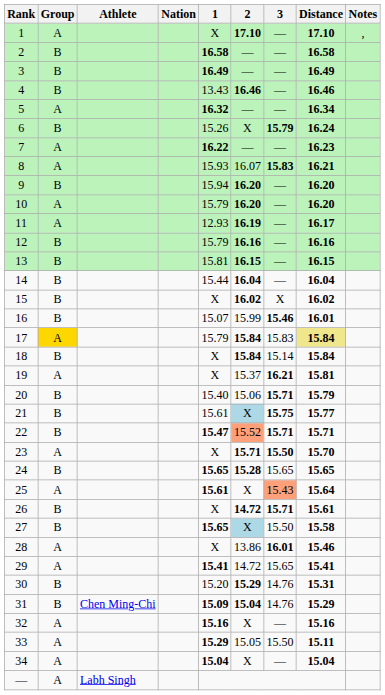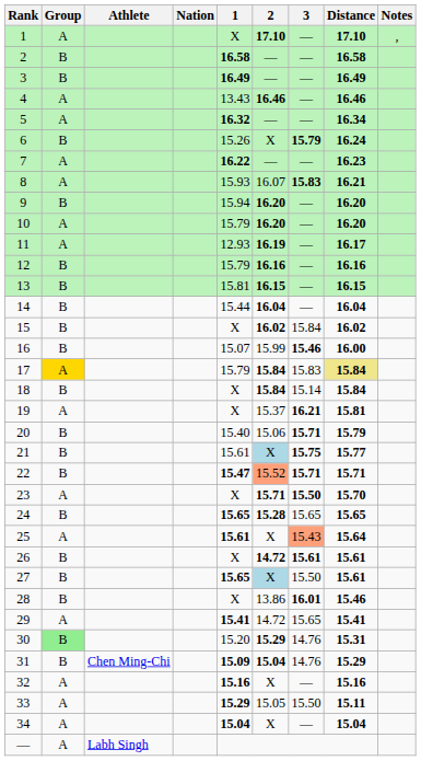4 | Group: B -> A
15 | 3: X -> 15.84
16 | Distance: 16.01 -> 16.00
26 | 3: 15.71 -> 15.61
27 | Distance: 15.58 -> 15.61
28 | Group: A -> B
30 | Group: no background -> lightgreen background
